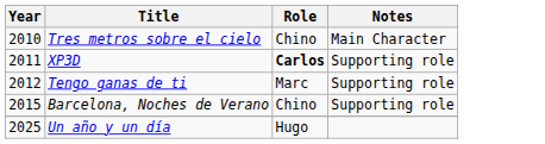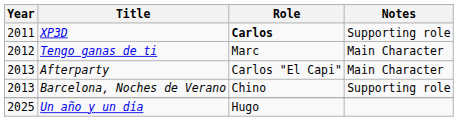- row: 2010 | Tres metros sobre el cielo | Chino | Main Character
Tengo ganas de ti | Notes: Supporting role -> Main Character
+ row: 2013 | Afterparty | Carlos "El Capi" | Main Character
Barcelona, Noches de Verano | Year: 2015 -> 2013
